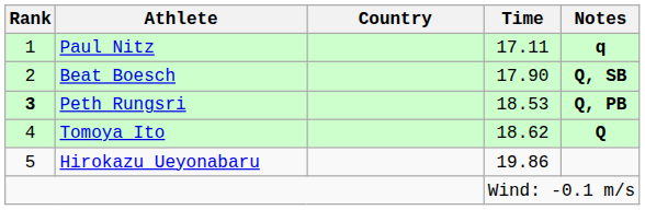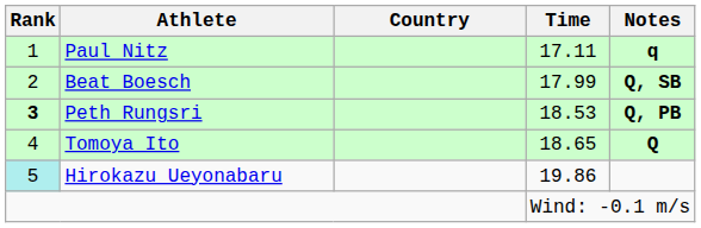Beat Boesch | Time: 17.90 -> 17.99
Tomoya Ito | Time: 18.62 -> 18.65
Hirokazu Ueyonabaru | Rank: no background -> paleturquoise background
